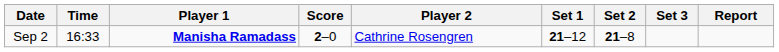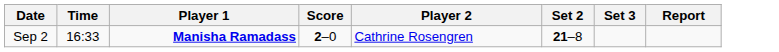- column: Set 1 | 21–12
